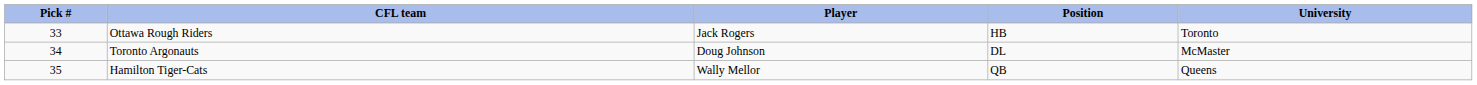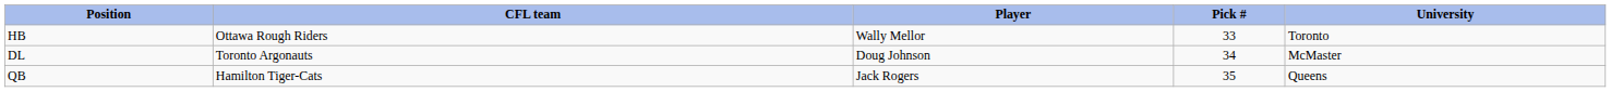columns swapped: Pick # <-> Position
Ottawa Rough Riders | Player: Jack Rogers -> Wally Mellor
Hamilton Tiger-Cats | Player: Wally Mellor -> Jack Rogers
